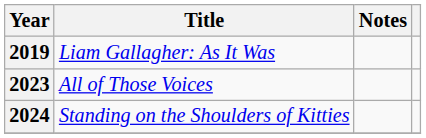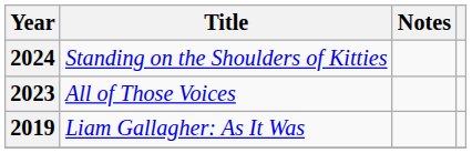rows swapped: 2019 <-> 2024
